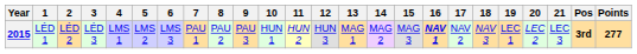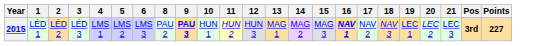- column: 7 | PAU 1
2015 | 9: normal -> bold
2015 | Points: 277 -> 227
